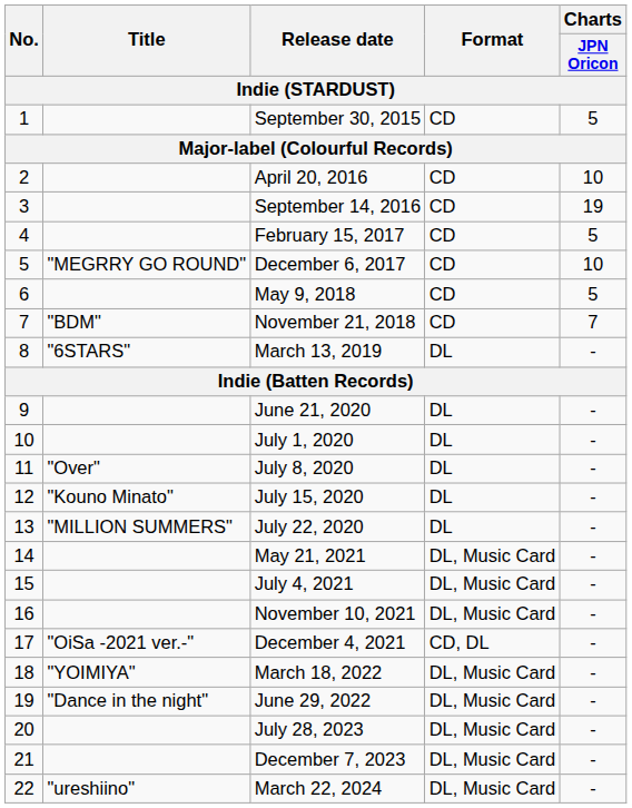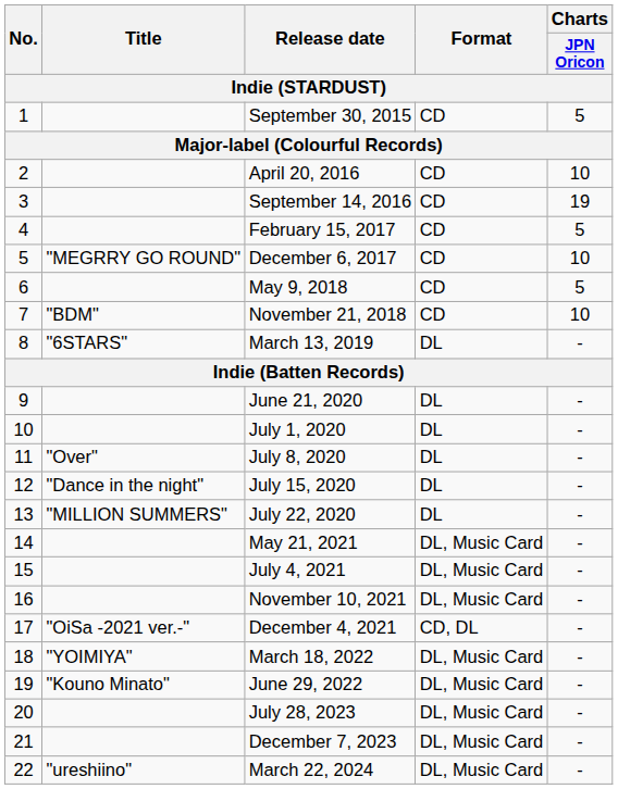November 21, 2018 | Charts / JPN Oricon: 7 -> 10
July 15, 2020 | Title: "Kouno Minato" -> "Dance in the night"
June 29, 2022 | Title: "Dance in the night" -> "Kouno Minato"
